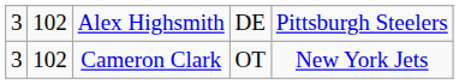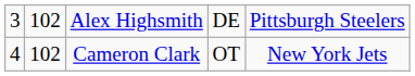Cameron Clark | column 1: 3 -> 4
